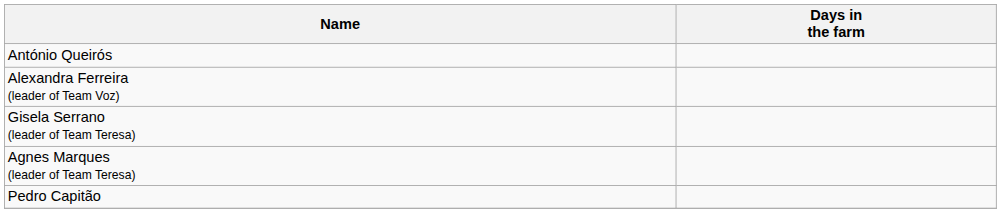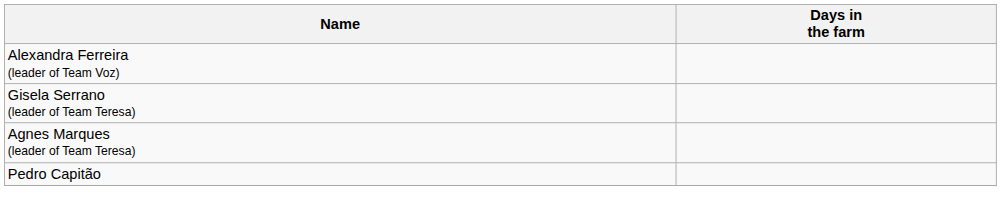- row: António Queirós
